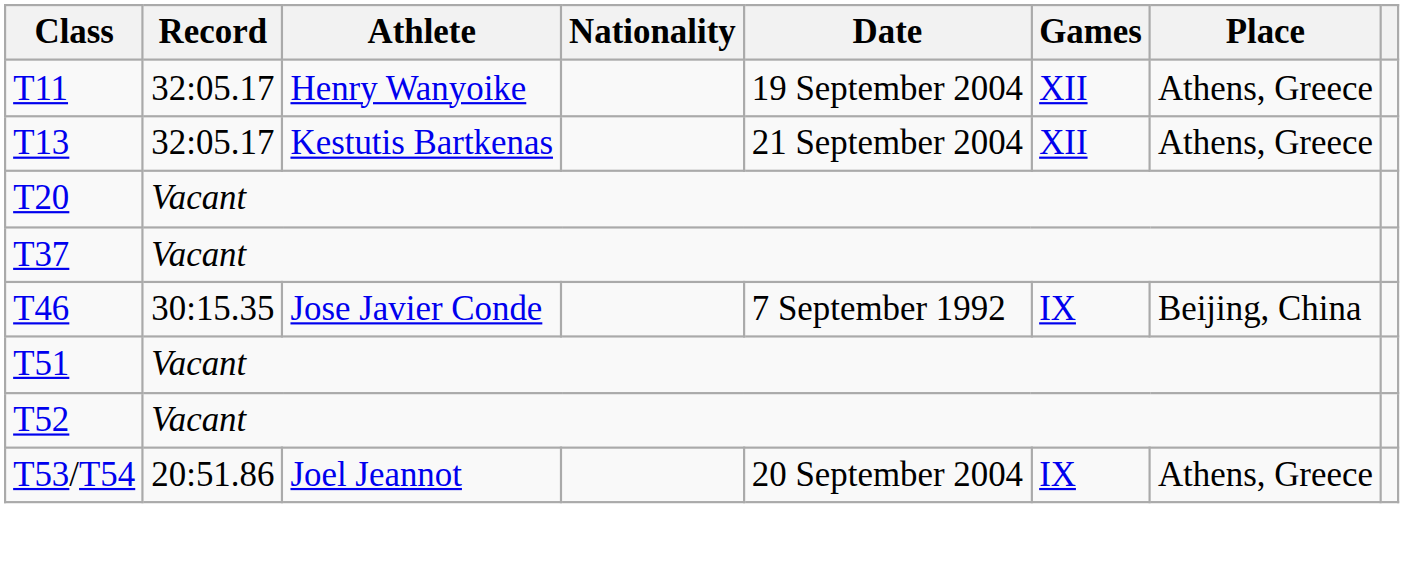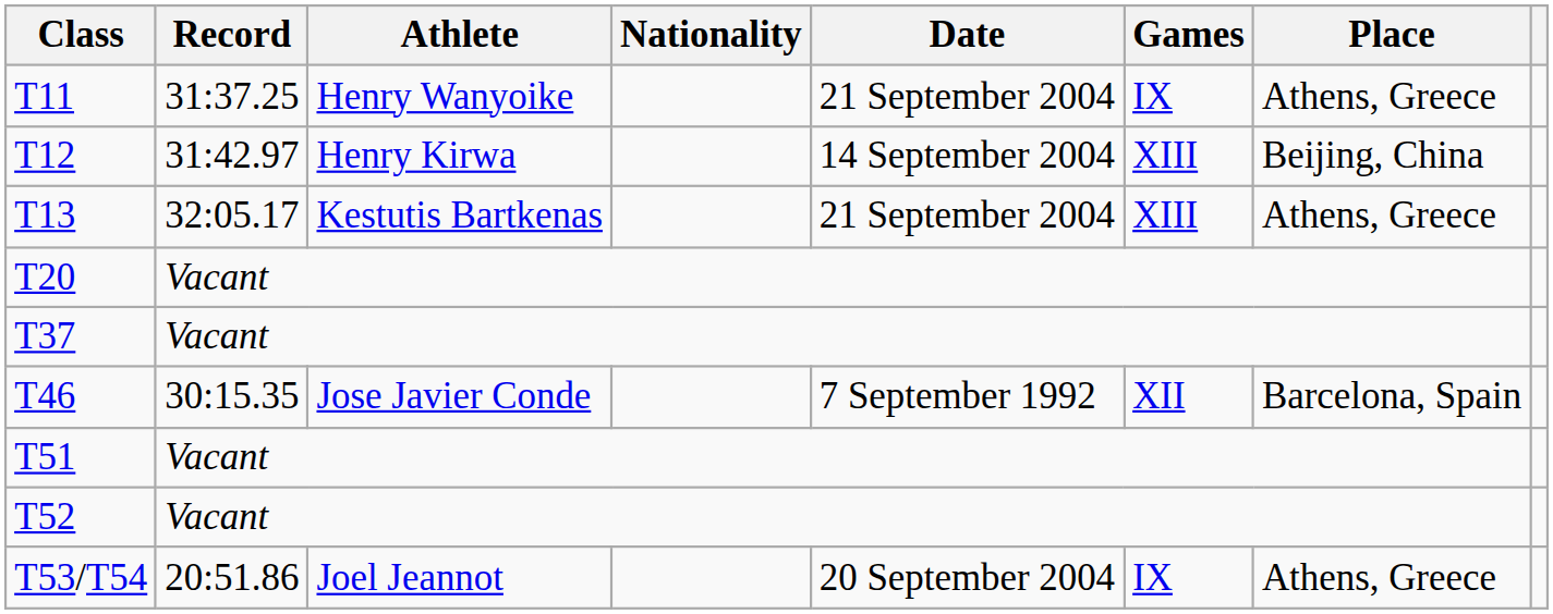T11 | Record: 32:05.17 -> 31:37.25
T11 | Date: 19 September 2004 -> 21 September 2004
T11 | Games: XII -> IX
+ row: T12 | 31:42.97 | Henry Kirwa | 14 September 2004 | XIII | Beijing, China
T13 | Games: XII -> XIII
T46 | Games: IX -> XII
T46 | Place: Beijing, China -> Barcelona, Spain
